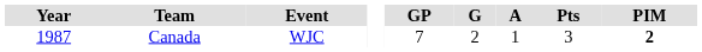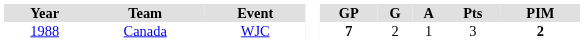Canada | Year: 1987 -> 1988
Canada | GP: normal -> bold
